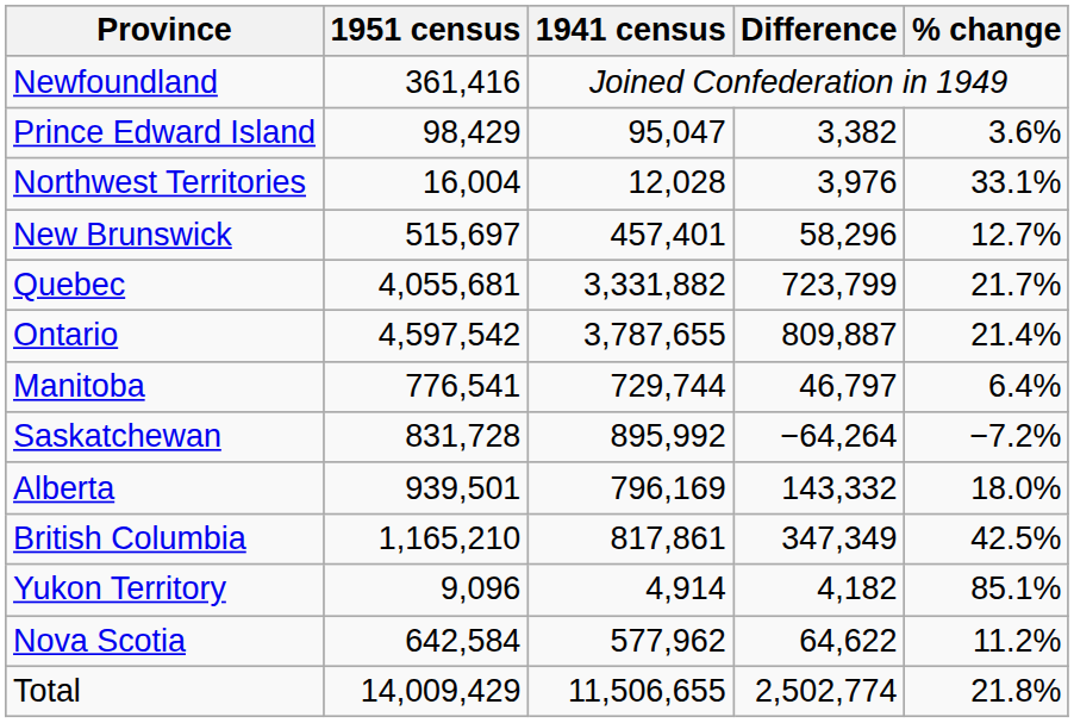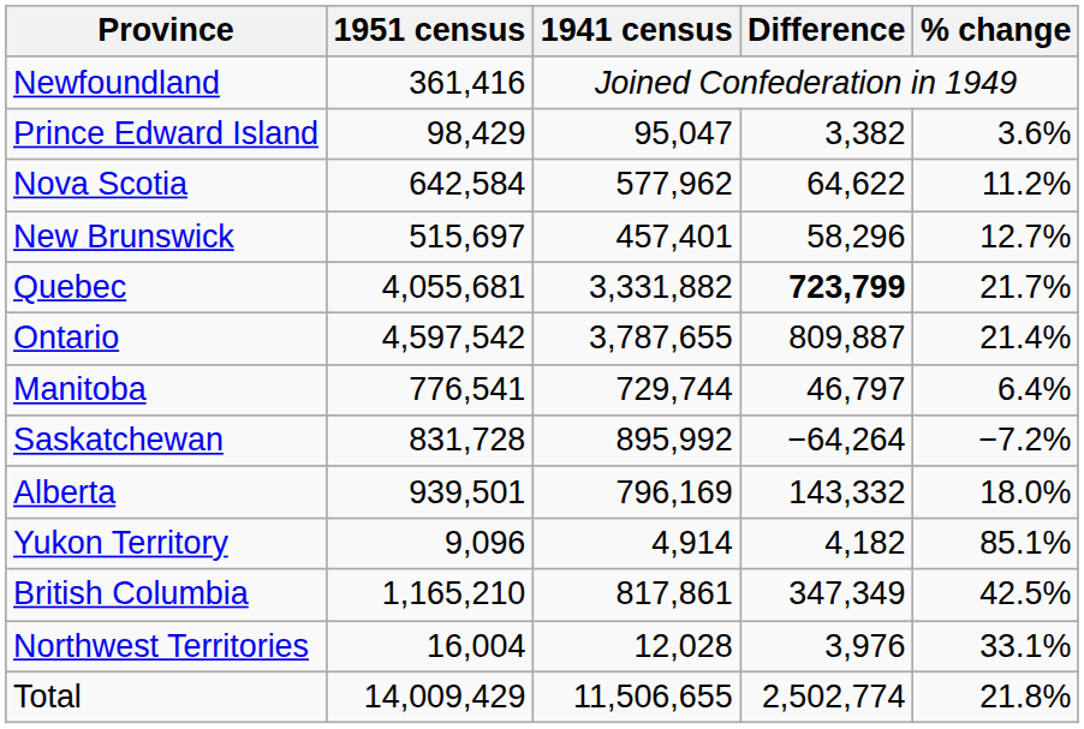rows swapped: Nova Scotia <-> Northwest Territories
Quebec | Difference: normal -> bold
rows swapped: British Columbia <-> Yukon Territory
